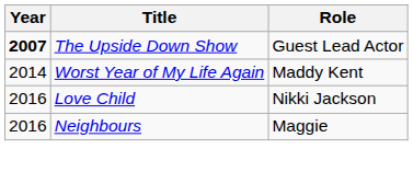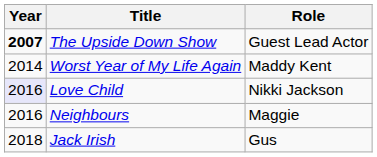Love Child | Year: no background -> lavender background
+ row: 2018 | Jack Irish | Gus
